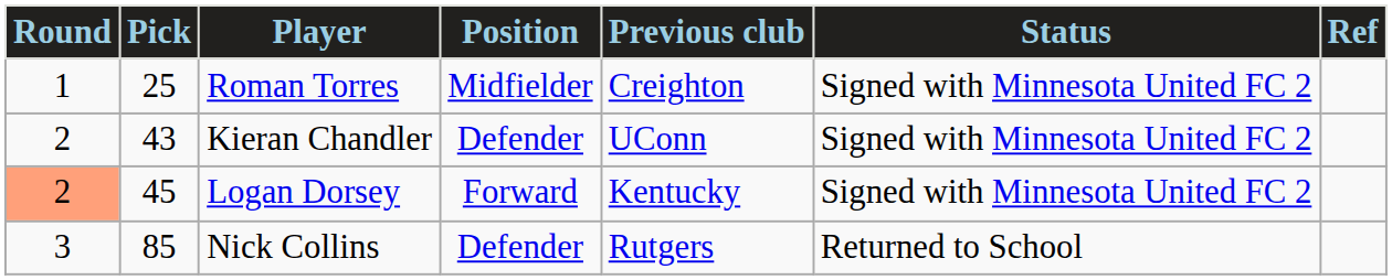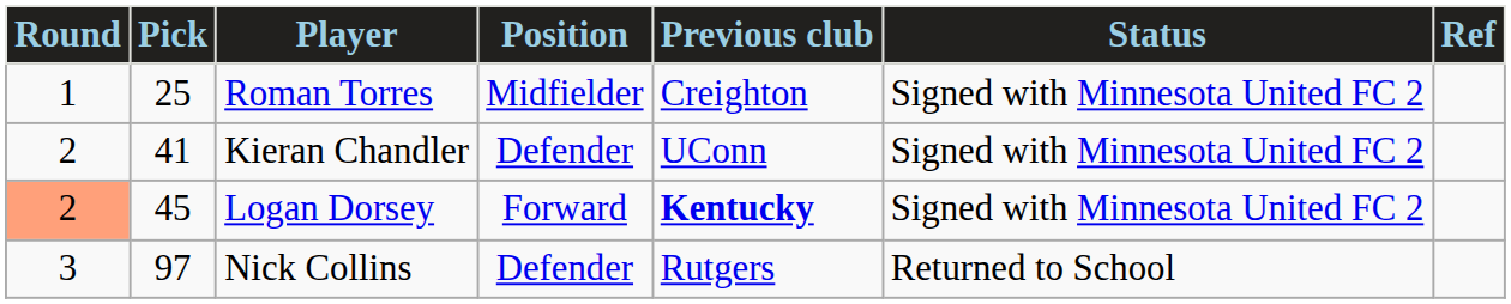Kieran Chandler | Pick: 43 -> 41
Logan Dorsey | Previous club: normal -> bold
Nick Collins | Pick: 85 -> 97
